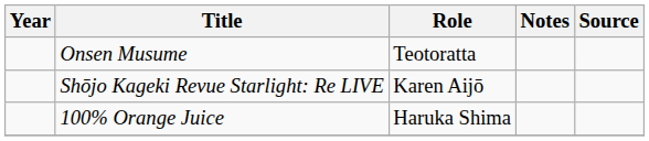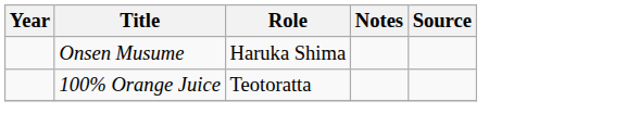Onsen Musume | Role: Teotoratta -> Haruka Shima
- row: Shōjo Kageki Revue Starlight: Re LIVE | Karen Aijō
100% Orange Juice | Role: Haruka Shima -> Teotoratta
